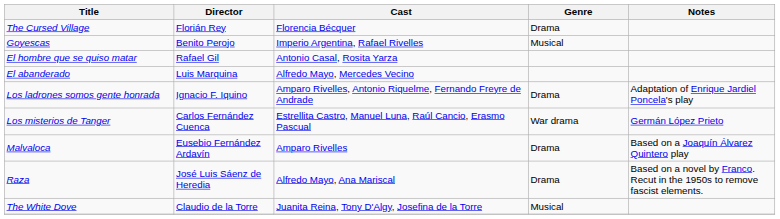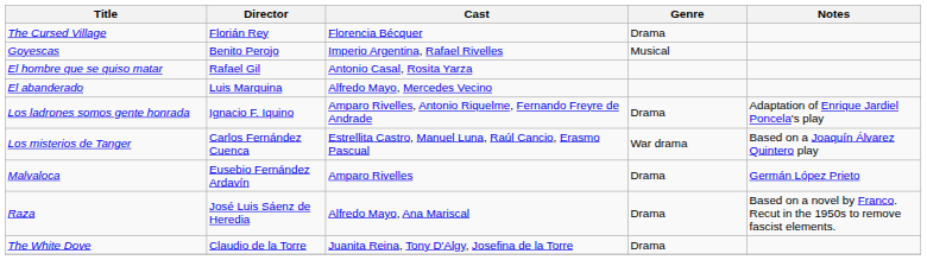Los misterios de Tanger | Notes: Germán López Prieto -> Based on a Joaquín Álvarez Quintero play
Malvaloca | Notes: Based on a Joaquín Álvarez Quintero play -> Germán López Prieto
The White Dove | Genre: Musical -> Drama
